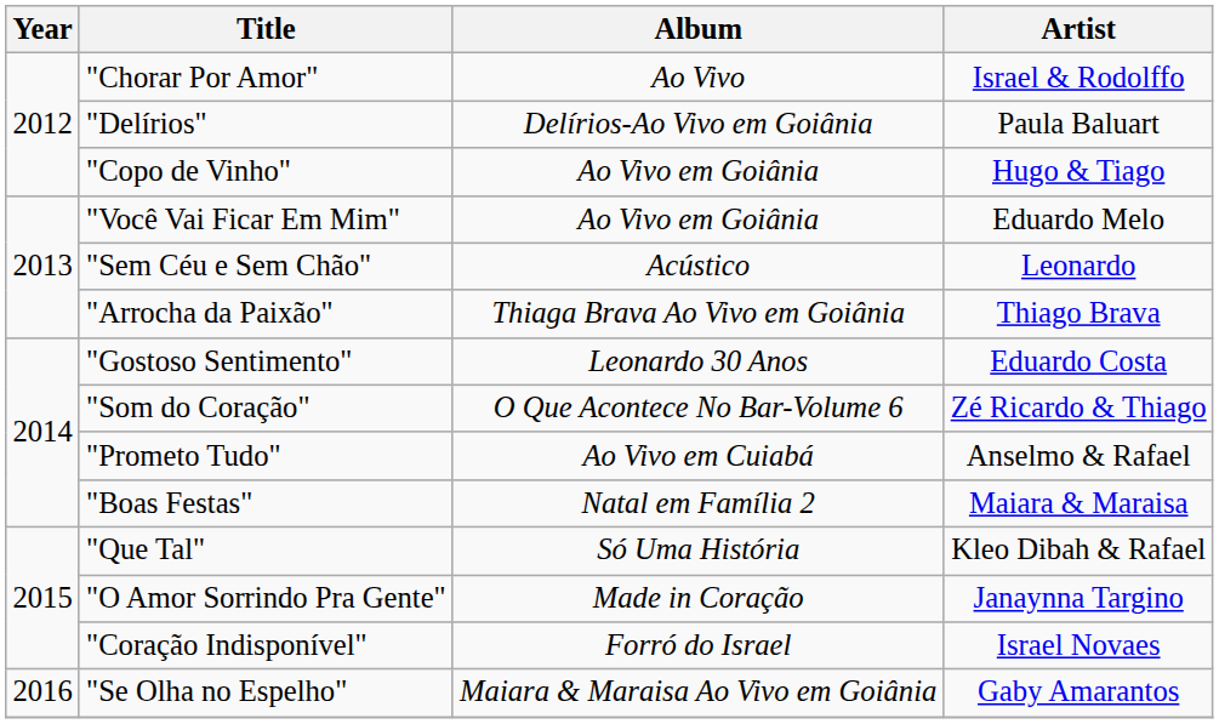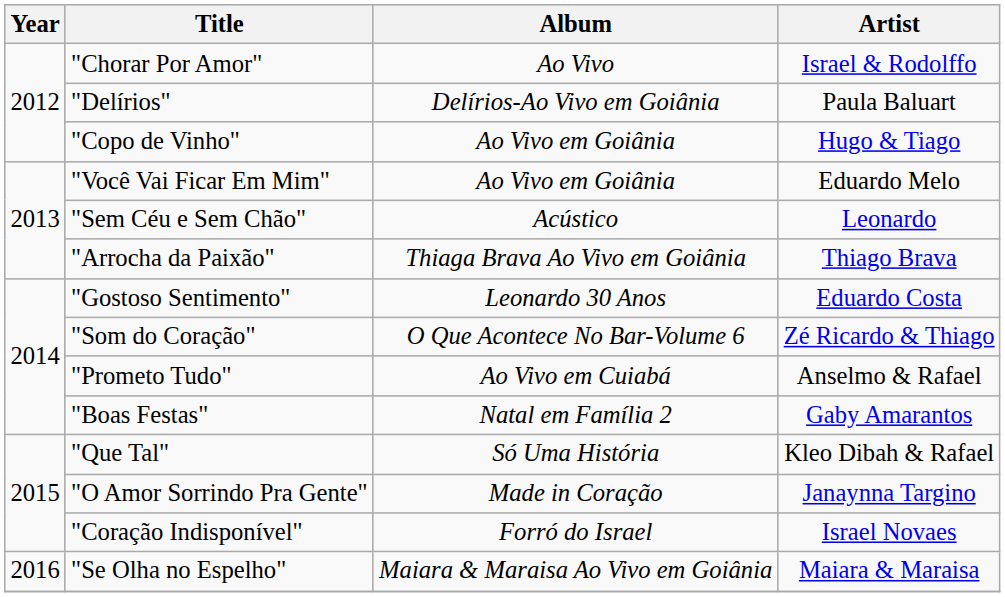"Boas Festas" | Artist: Maiara & Maraisa -> Gaby Amarantos
"Se Olha no Espelho" | Artist: Gaby Amarantos -> Maiara & Maraisa
